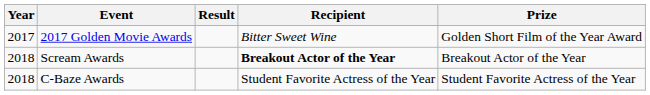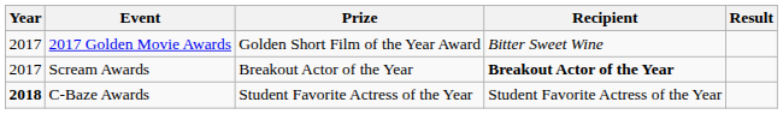columns swapped: Prize <-> Result
Scream Awards | Year: 2018 -> 2017
C-Baze Awards | Year: normal -> bold
